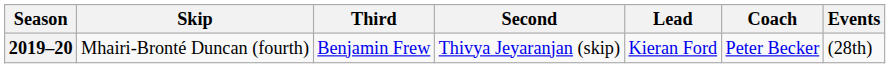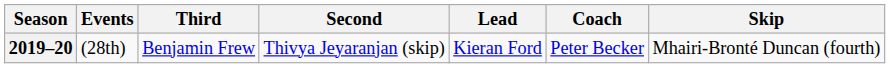columns swapped: Skip <-> Events
